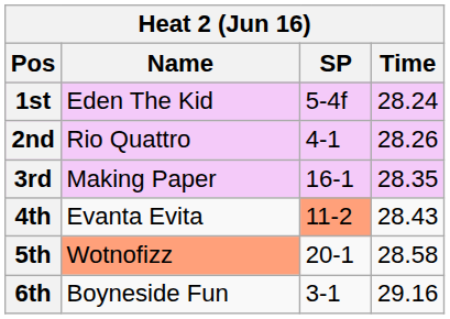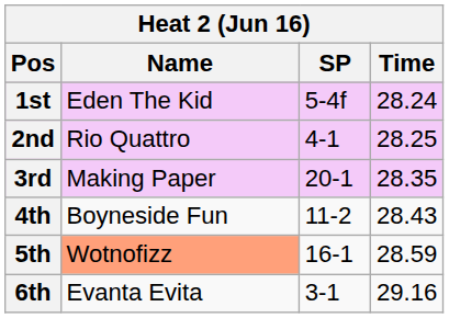2nd | Time: 28.26 -> 28.25
3rd | SP: 16-1 -> 20-1
4th | Name: Evanta Evita -> Boyneside Fun
4th | SP: lightsalmon background -> no background
5th | SP: 20-1 -> 16-1
5th | Time: 28.58 -> 28.59
6th | Name: Boyneside Fun -> Evanta Evita
